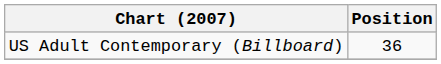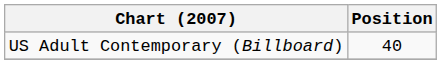US Adult Contemporary (Billboard) | Position: 36 -> 40
